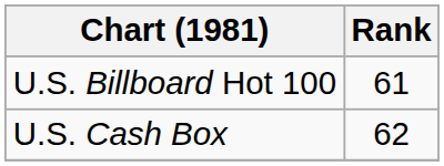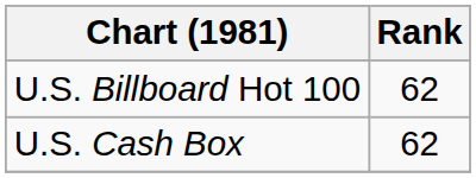U.S. Billboard Hot 100 | Rank: 61 -> 62
